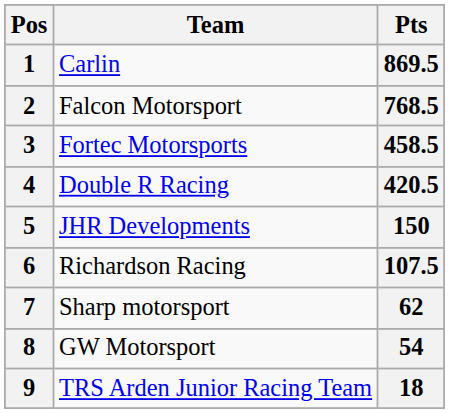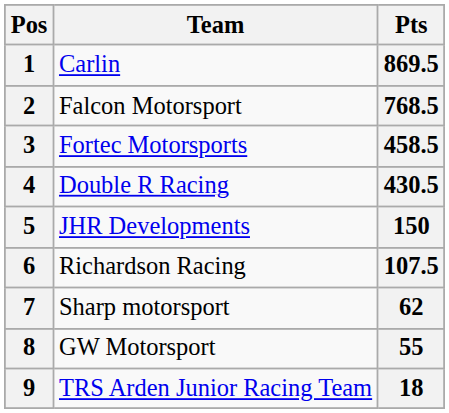4 | Pts: 420.5 -> 430.5
8 | Pts: 54 -> 55
